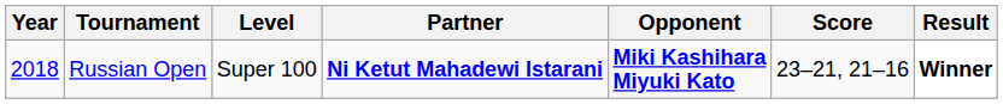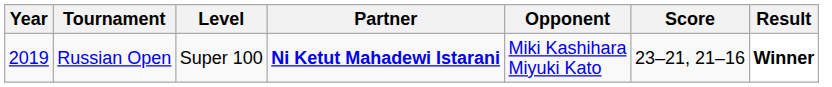Russian Open | Year: 2018 -> 2019
Russian Open | Opponent: bold -> normal
